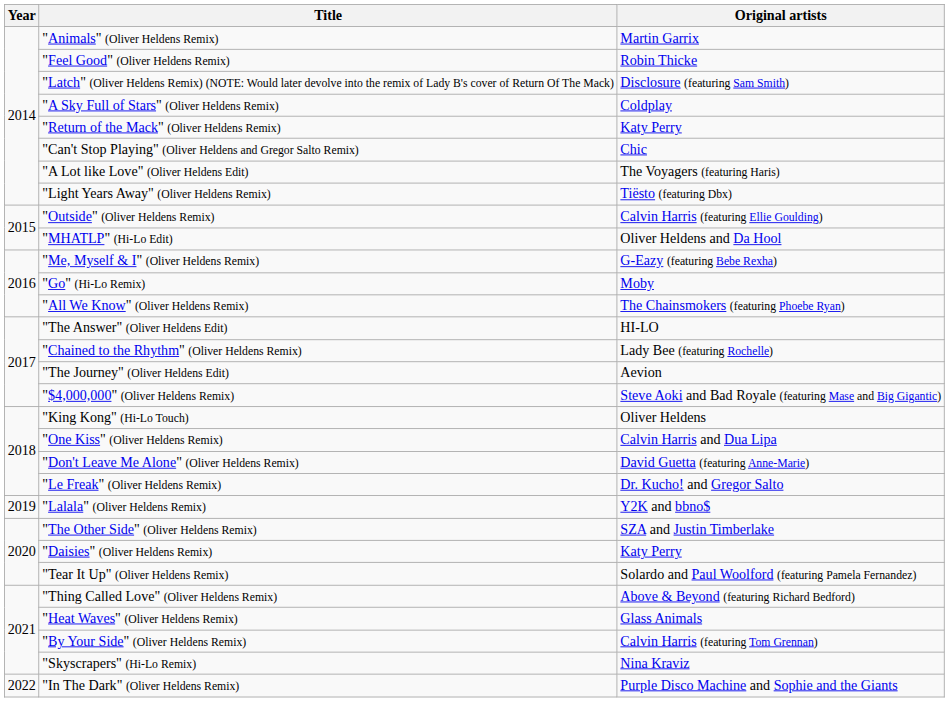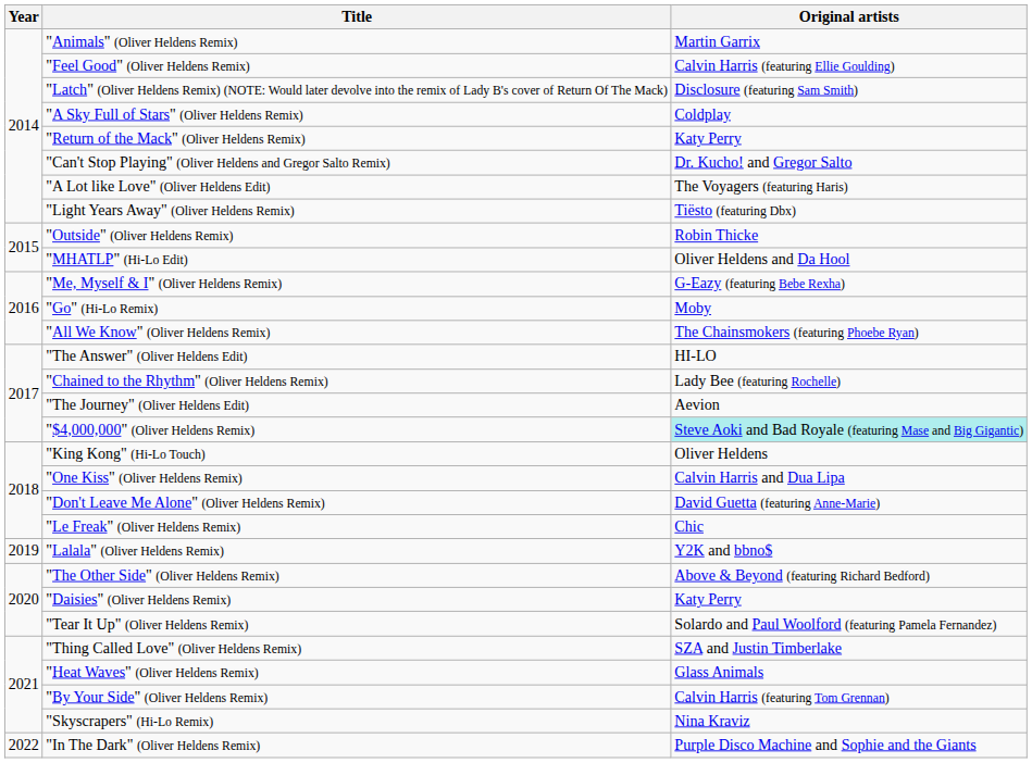"Feel Good" (Oliver Heldens Remix) | Original artists: Robin Thicke -> Calvin Harris (featuring Ellie Goulding)
"Can't Stop Playing" (Oliver Heldens and Gregor Salto Remix) | Original artists: Chic -> Dr. Kucho! and Gregor Salto
"Outside" (Oliver Heldens Remix) | Original artists: Calvin Harris (featuring Ellie Goulding) -> Robin Thicke
"$4,000,000" (Oliver Heldens Remix) | Original artists: no background -> paleturquoise background
"Le Freak" (Oliver Heldens Remix) | Original artists: Dr. Kucho! and Gregor Salto -> Chic
"The Other Side" (Oliver Heldens Remix) | Original artists: SZA and Justin Timberlake -> Above & Beyond (featuring Richard Bedford)
"Thing Called Love" (Oliver Heldens Remix) | Original artists: Above & Beyond (featuring Richard Bedford) -> SZA and Justin Timberlake
